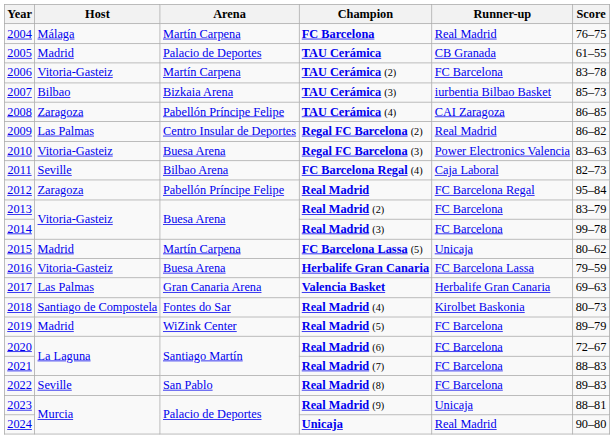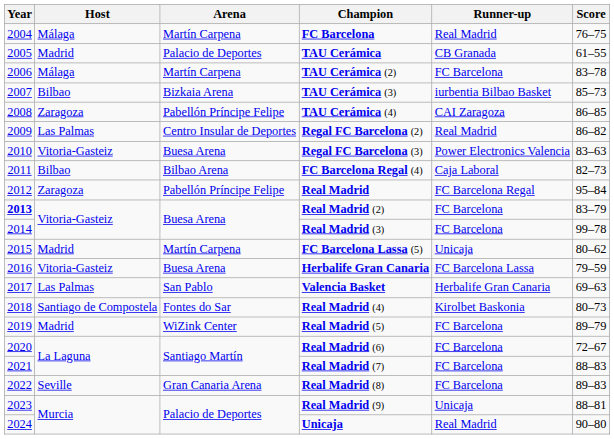TAU Cerámica (2) | Host: Vitoria-Gasteiz -> Málaga
FC Barcelona Regal (4) | Host: Seville -> Bilbao
Real Madrid (2) | Year: normal -> bold
Valencia Basket | Arena: Gran Canaria Arena -> San Pablo
Real Madrid (8) | Arena: San Pablo -> Gran Canaria Arena
